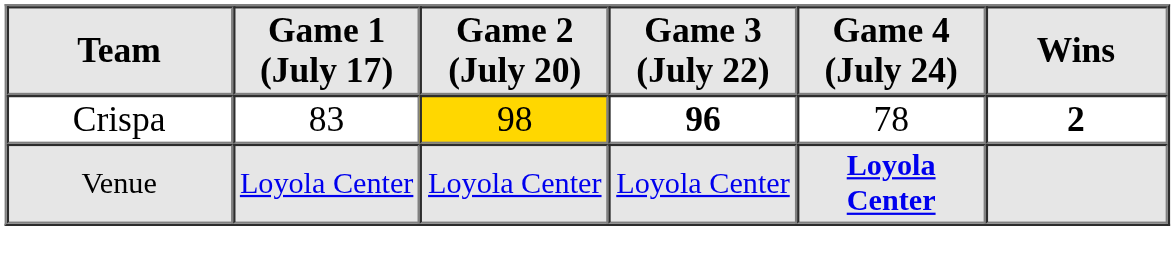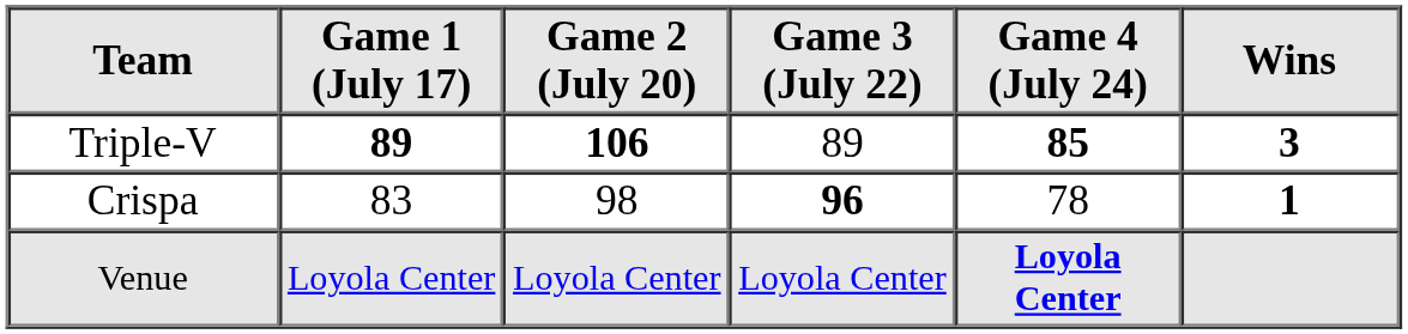+ row: Triple-V | 89 | 106 | 89 | 85 | 3
Crispa | Game 2 (July 20): gold background -> no background
Crispa | Wins: 2 -> 1
